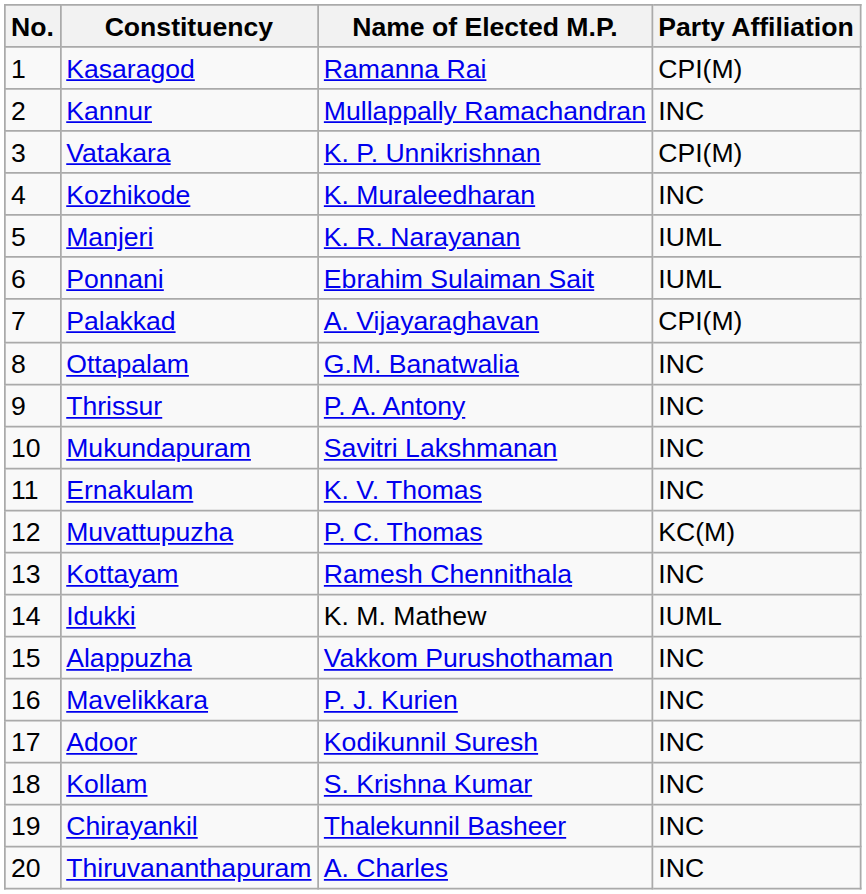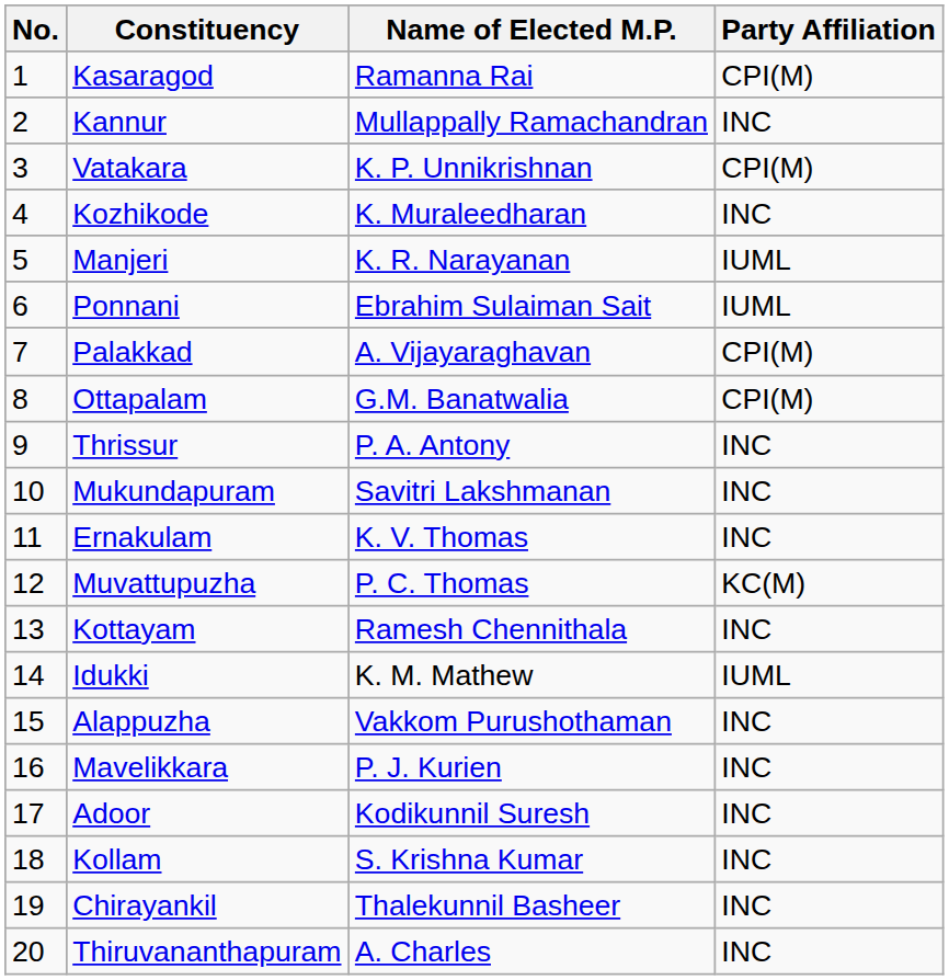Ottapalam | Party Affiliation: INC -> CPI(M)
